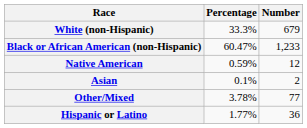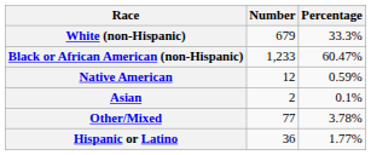columns swapped: Number <-> Percentage
